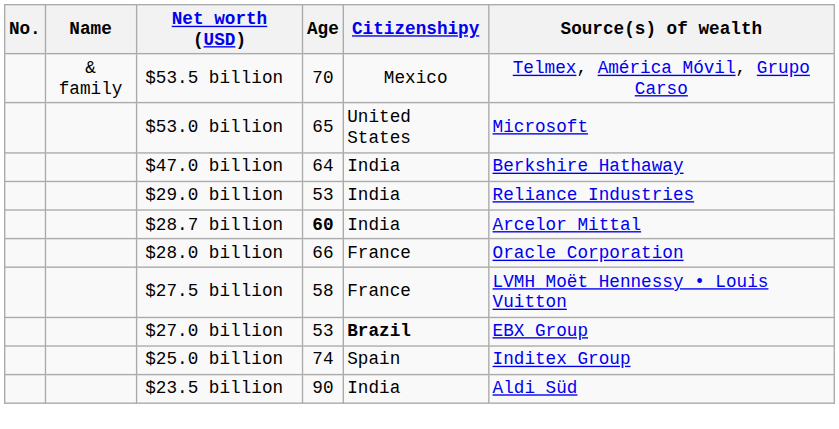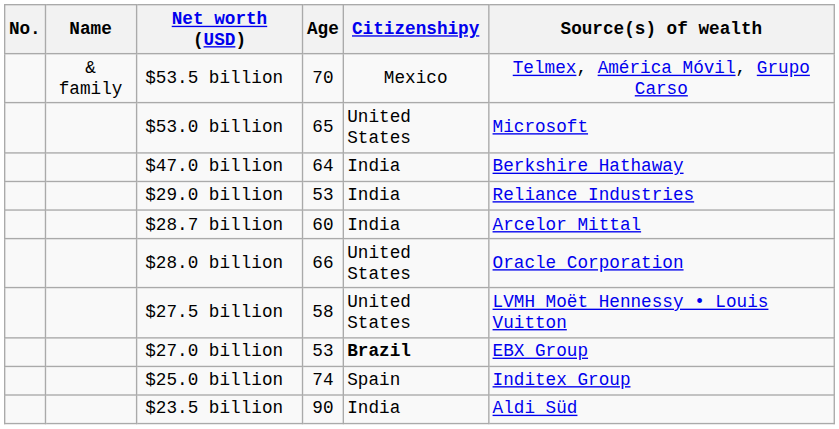$28.7 billion | Age: bold -> normal
$28.0 billion | Citizenshipy: France -> United States
$27.5 billion | Citizenshipy: France -> United States
